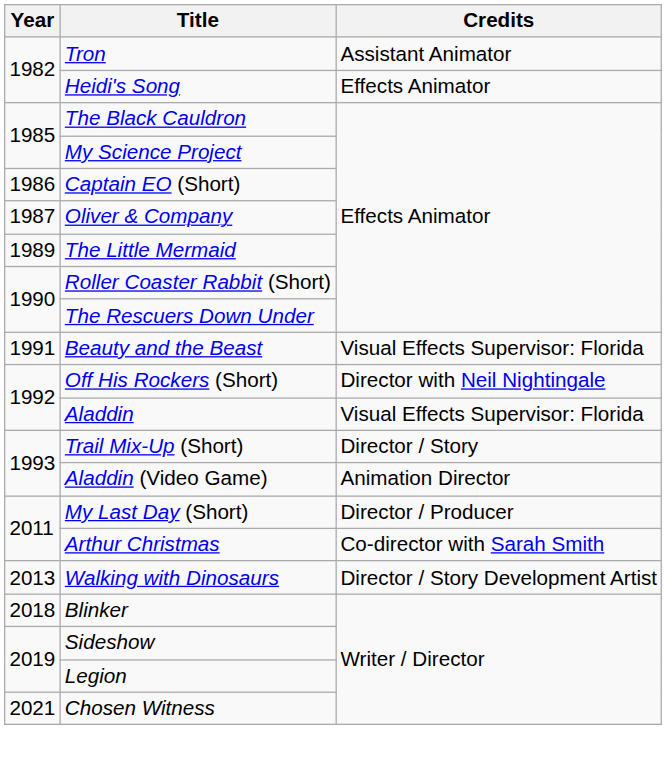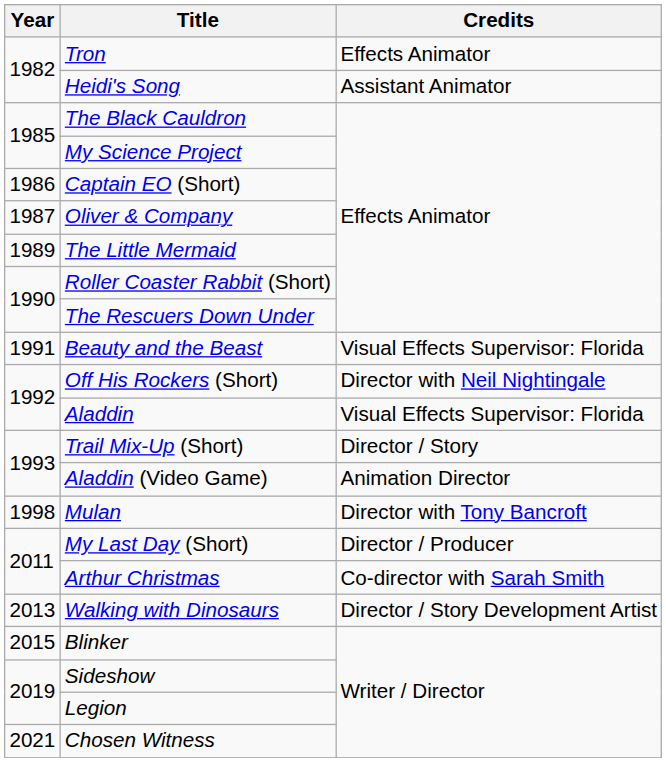Tron | Credits: Assistant Animator -> Effects Animator
Heidi's Song | Credits: Effects Animator -> Assistant Animator
+ row: 1998 | Mulan | Director with Tony Bancroft
Blinker | Year: 2018 -> 2015
